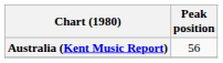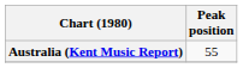Australia (Kent Music Report) | Peak position: 56 -> 55
